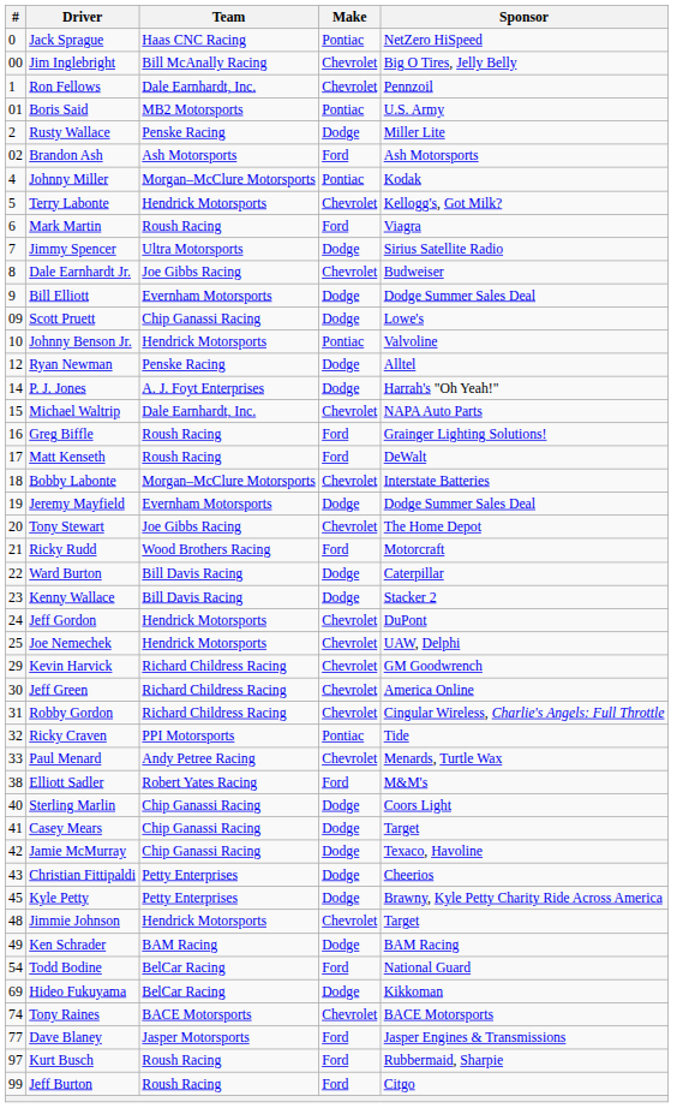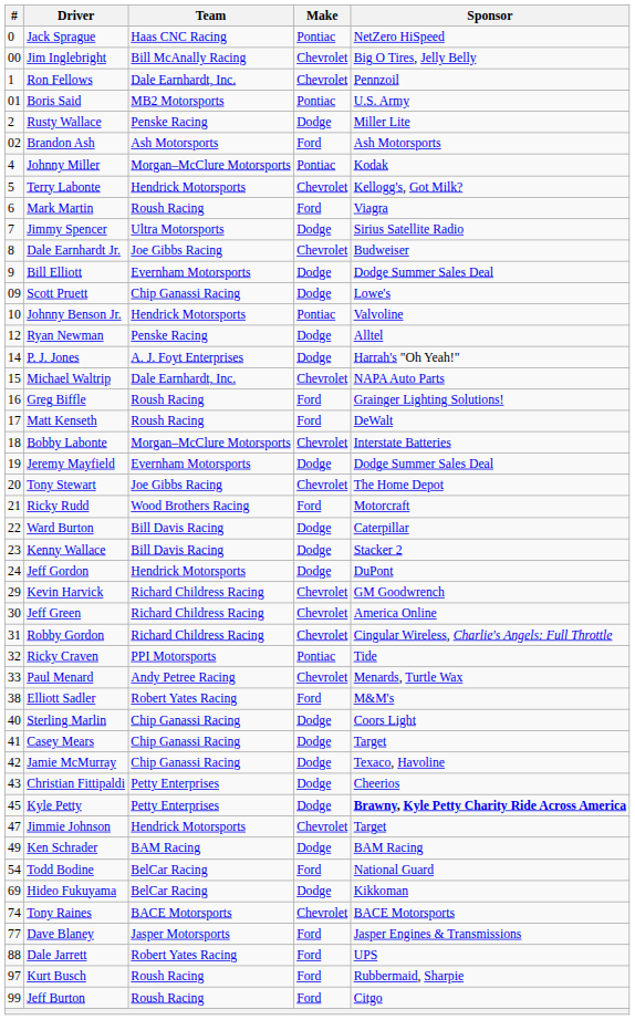Jeff Gordon | Make: Chevrolet -> Dodge
- row: 25 | Joe Nemechek | Hendrick Motorsports | Chevrolet | UAW, Delphi
Kyle Petty | Sponsor: normal -> bold
Jimmie Johnson | #: 48 -> 47
+ row: 88 | Dale Jarrett | Robert Yates Racing | Ford | UPS
